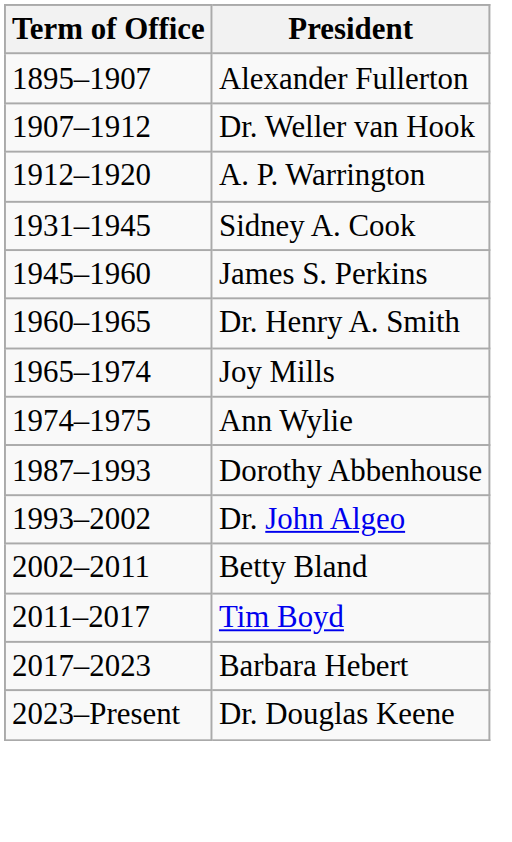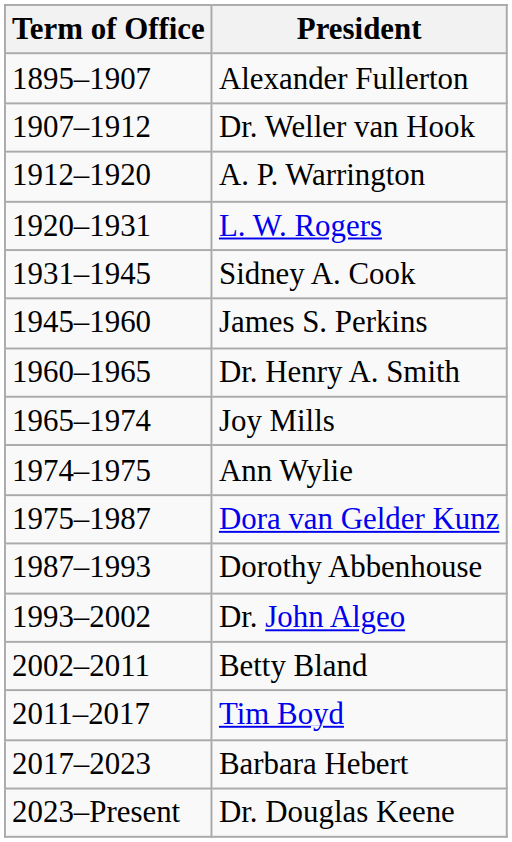+ row: 1920–1931 | L. W. Rogers
+ row: 1975–1987 | Dora van Gelder Kunz
